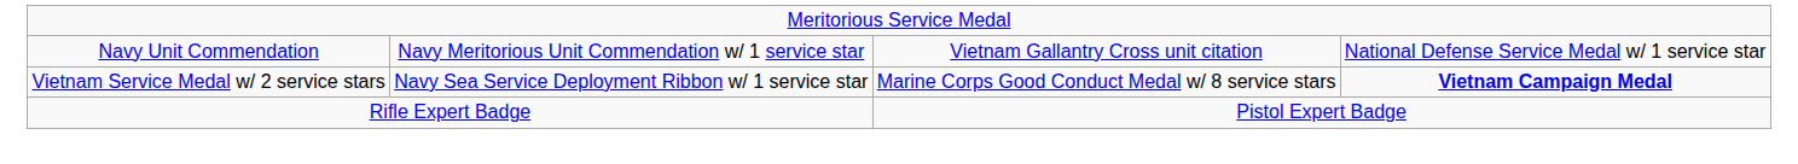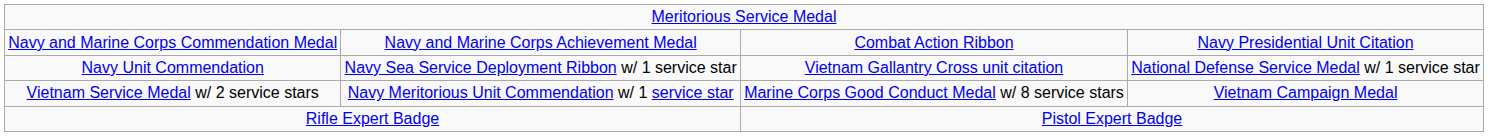+ row: Navy and Marine Corps Commendation Medal | Navy and Marine Corps Achievement Medal | Combat Action Ribbon | Navy Presidential Unit Citation
Navy Unit Commendation | column 2: Navy Meritorious Unit Commendation w/ 1 service star -> Navy Sea Service Deployment Ribbon w/ 1 service star
Vietnam Service Medal w/ 2 service stars | column 2: Navy Sea Service Deployment Ribbon w/ 1 service star -> Navy Meritorious Unit Commendation w/ 1 service star
Vietnam Service Medal w/ 2 service stars | column 4: bold -> normal
